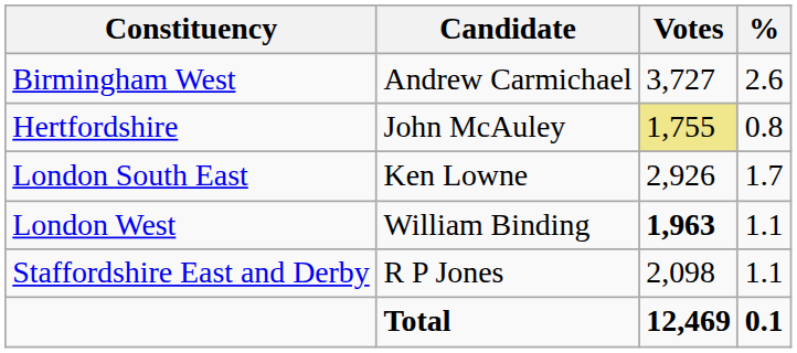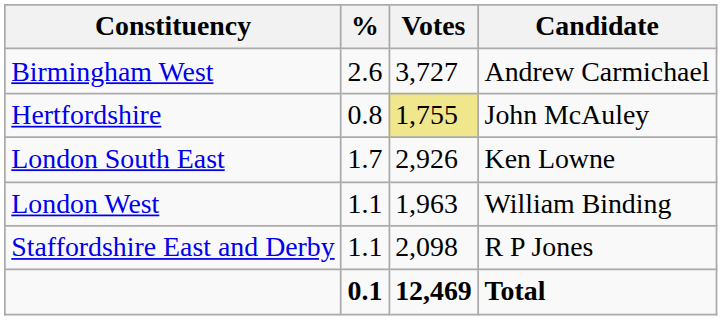columns swapped: Candidate <-> %
London West | Votes: bold -> normal
